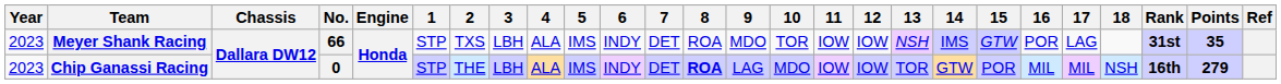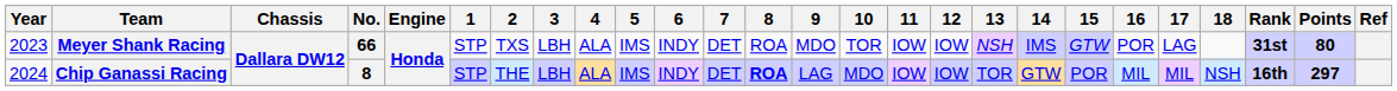Meyer Shank Racing | Points: 35 -> 80
Chip Ganassi Racing | Year: 2023 -> 2024
Chip Ganassi Racing | No.: 0 -> 8
Chip Ganassi Racing | Points: 279 -> 297
